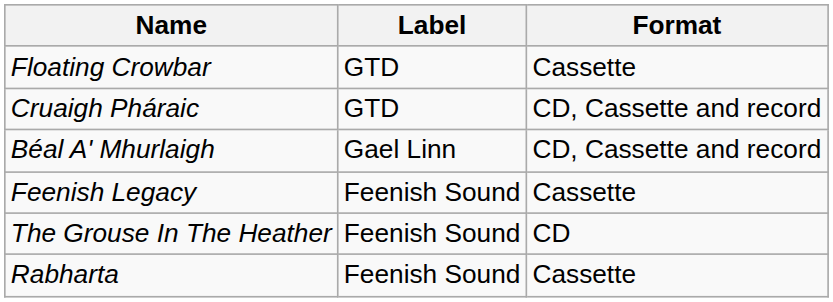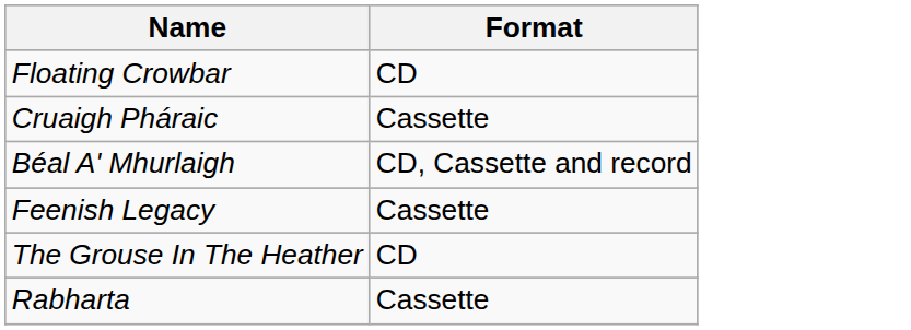- column: Label | GTD | GTD | Gael Linn | Feenish Sound | Feenish Sound | Feenish Sound
Floating Crowbar | Format: Cassette -> CD
Cruaigh Pháraic | Format: CD, Cassette and record -> Cassette
